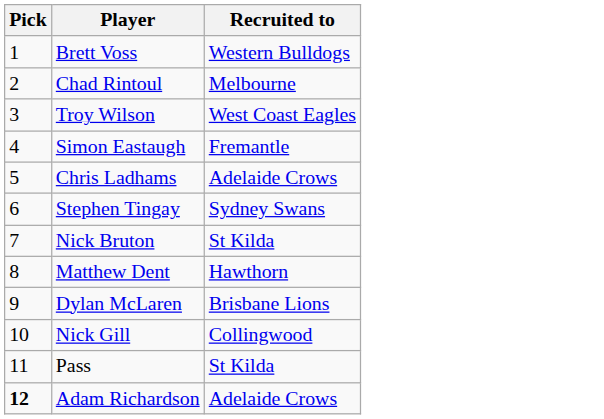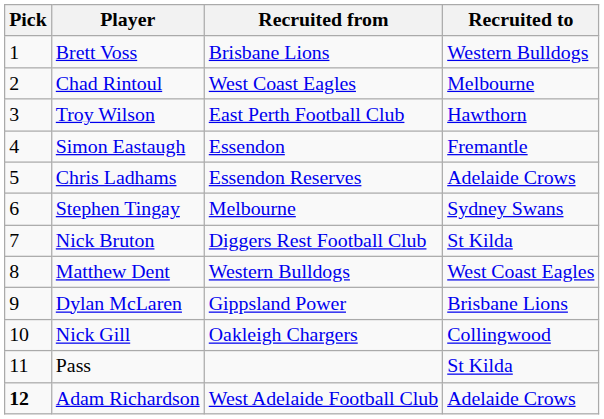+ column: Recruited from | Brisbane Lions | West Coast Eagles | East Perth Football Club | Essendon | Essendon Reserves | Melbourne | Diggers Rest Football Club | Western Bulldogs | Gippsland Power | Oakleigh Chargers | West Adelaide Football Club
Troy Wilson | Recruited to: West Coast Eagles -> Hawthorn
Matthew Dent | Recruited to: Hawthorn -> West Coast Eagles
